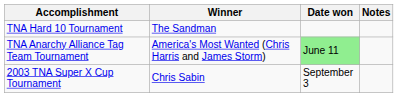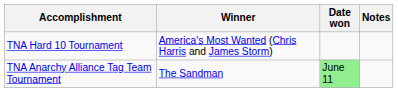TNA Hard 10 Tournament | Winner: The Sandman -> America's Most Wanted (Chris Harris and James Storm)
TNA Anarchy Alliance Tag Team Tournament | Winner: America's Most Wanted (Chris Harris and James Storm) -> The Sandman
- row: 2003 TNA Super X Cup Tournament | Chris Sabin | September 3
